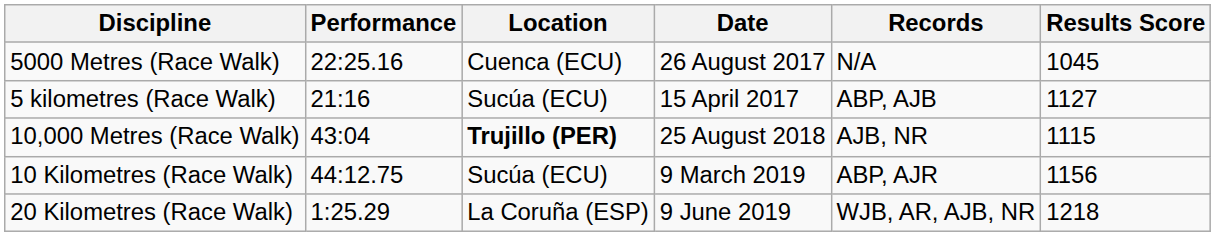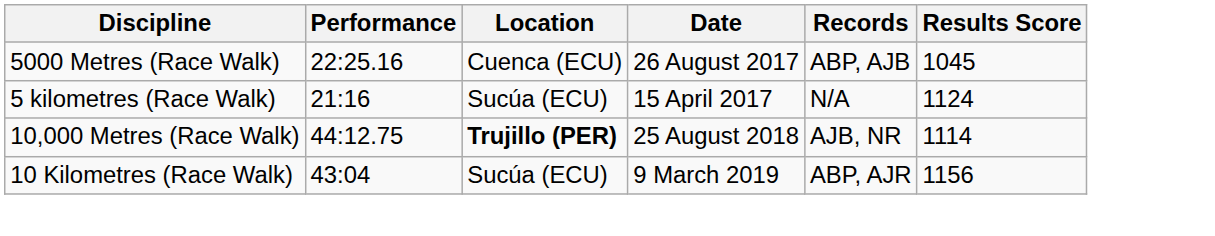5000 Metres (Race Walk) | Records: N/A -> ABP, AJB
5 kilometres (Race Walk) | Records: ABP, AJB -> N/A
5 kilometres (Race Walk) | Results Score: 1127 -> 1124
10,000 Metres (Race Walk) | Performance: 43:04 -> 44:12.75
10,000 Metres (Race Walk) | Results Score: 1115 -> 1114
10 Kilometres (Race Walk) | Performance: 44:12.75 -> 43:04
- row: 20 Kilometres (Race Walk) | 1:25.29 | La Coruña (ESP) | 9 June 2019 | WJB, AR, AJB, NR | 1218
